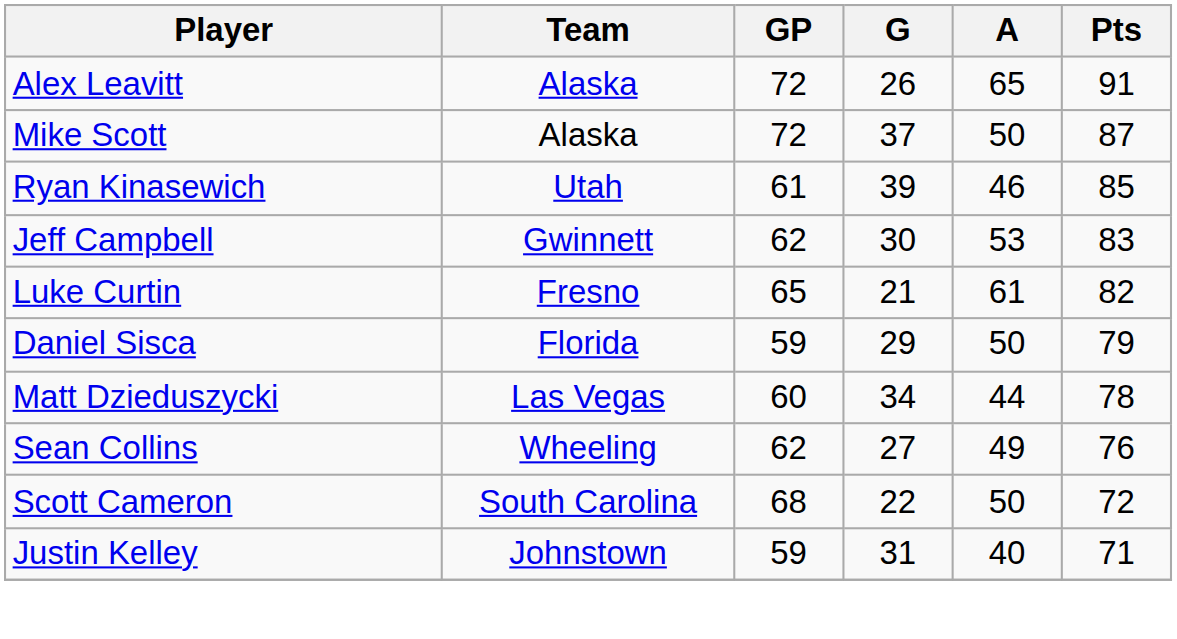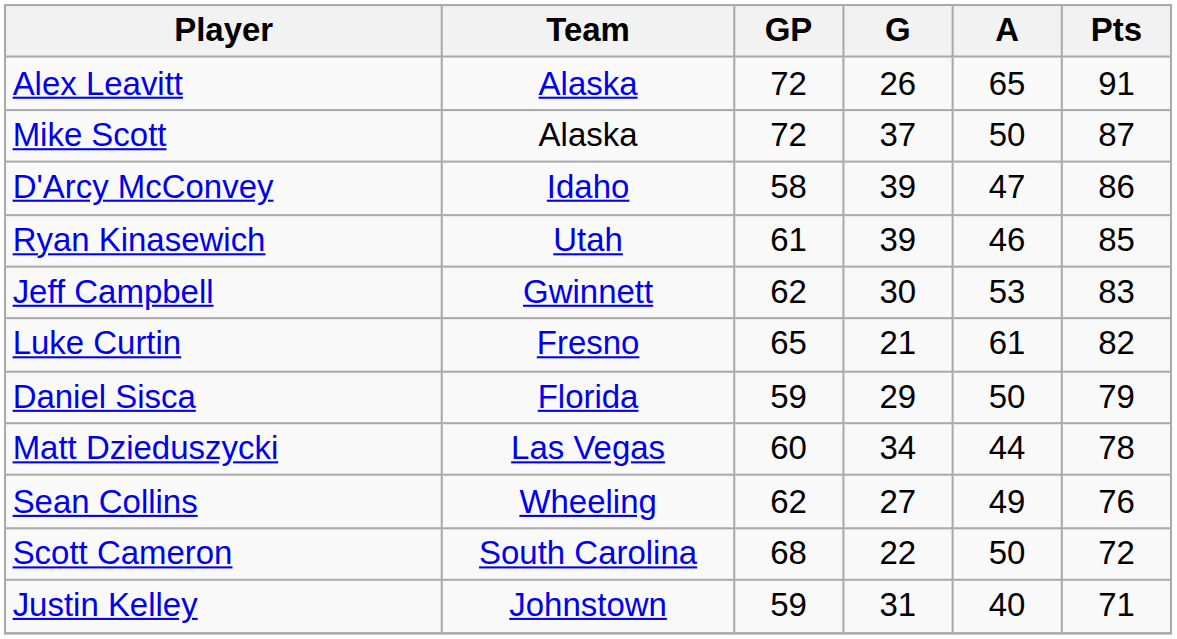+ row: D'Arcy McConvey | Idaho | 58 | 39 | 47 | 86
